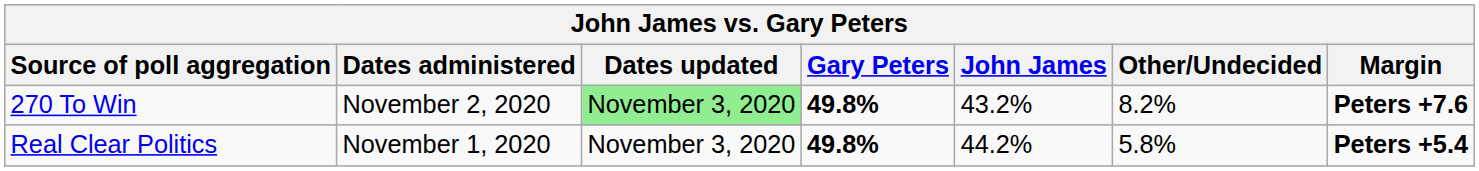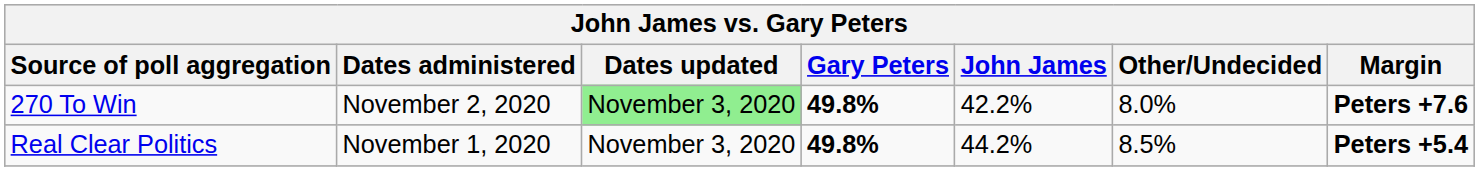270 To Win | John James: 43.2% -> 42.2%
270 To Win | Other/Undecided: 8.2% -> 8.0%
Real Clear Politics | Other/Undecided: 5.8% -> 8.5%
